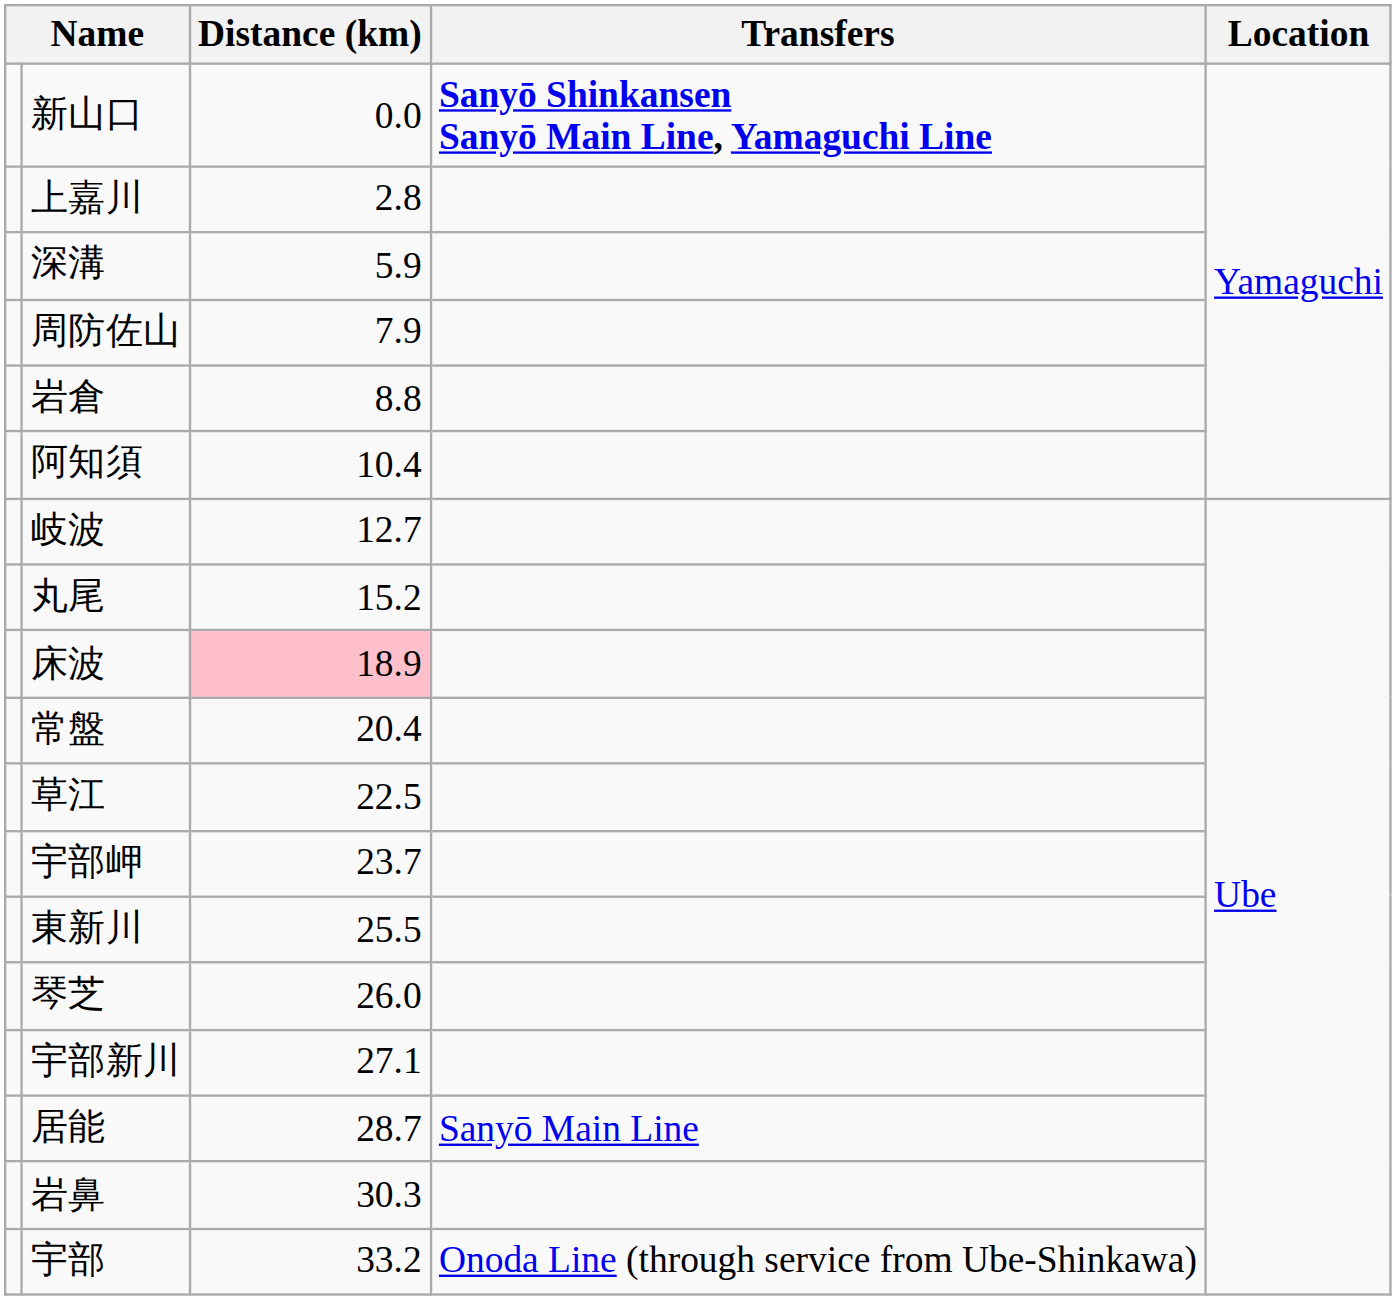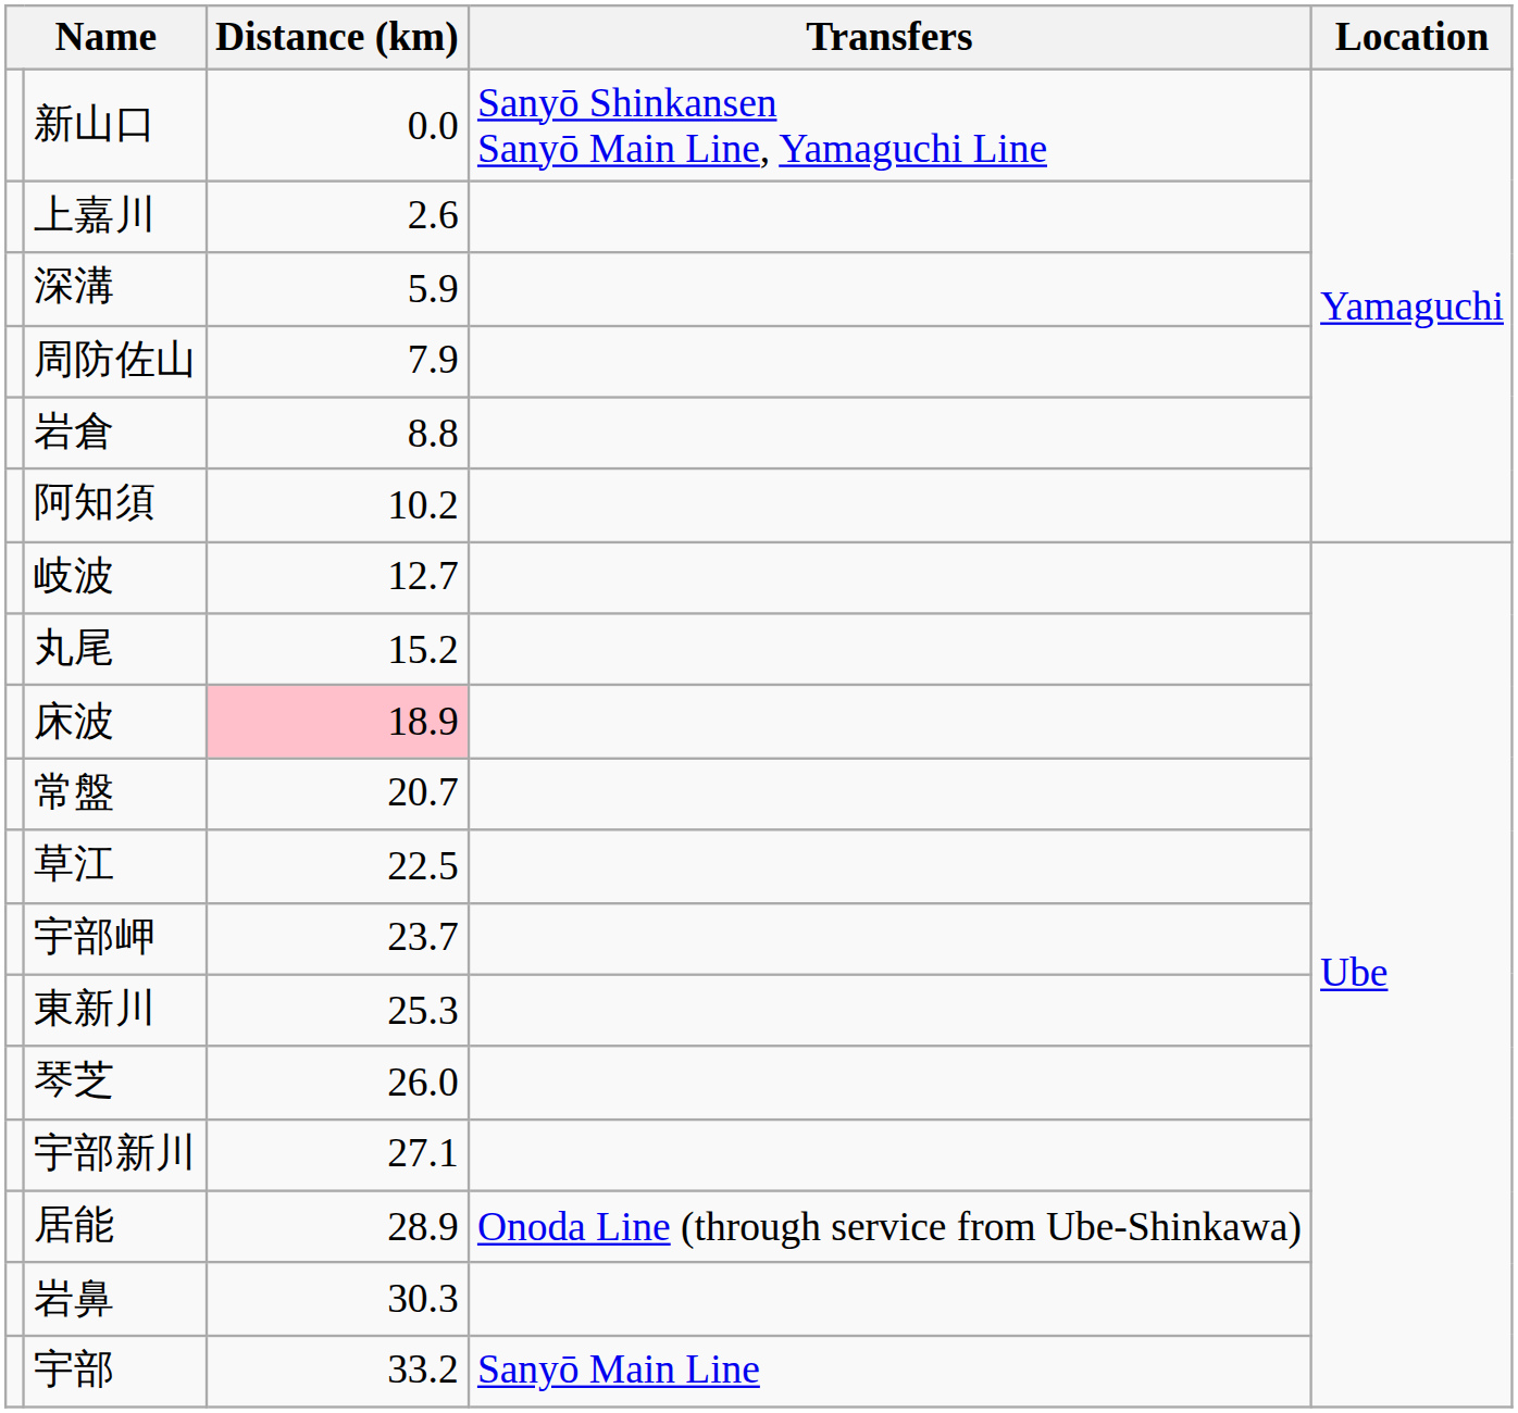新山口 | Transfers: bold -> normal
上嘉川 | Distance (km): 2.8 -> 2.6
阿知須 | Distance (km): 10.4 -> 10.2
常盤 | Distance (km): 20.4 -> 20.7
東新川 | Distance (km): 25.5 -> 25.3
居能 | Distance (km): 28.7 -> 28.9
居能 | Transfers: Sanyō Main Line -> Onoda Line (through service from Ube-Shinkawa)
宇部 | Transfers: Onoda Line (through service from Ube-Shinkawa) -> Sanyō Main Line
